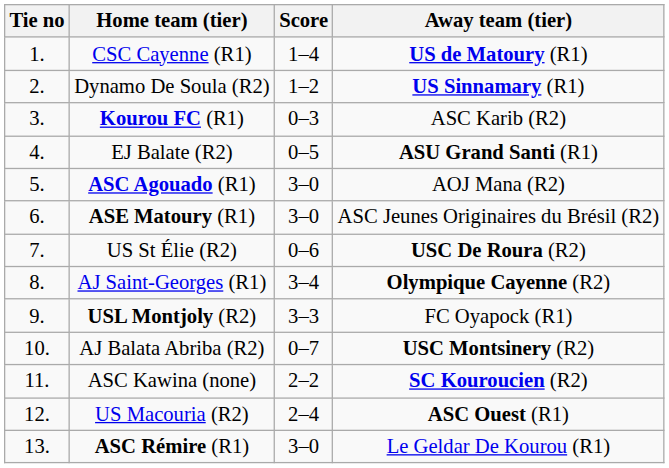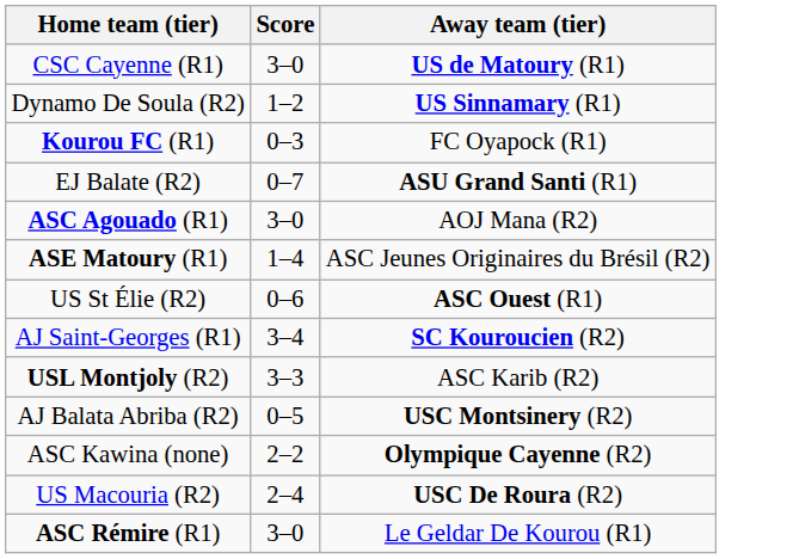- column: Tie no | 1. | 2. | 3. | 4. | 5. | 6. | 7. | 8. | 9. | 10. | 11. | 12. | 13.
CSC Cayenne (R1) | Score: 1–4 -> 3–0
Kourou FC (R1) | Away team (tier): ASC Karib (R2) -> FC Oyapock (R1)
EJ Balate (R2) | Score: 0–5 -> 0–7
ASE Matoury (R1) | Score: 3–0 -> 1–4
US St Élie (R2) | Away team (tier): USC De Roura (R2) -> ASC Ouest (R1)
AJ Saint-Georges (R1) | Away team (tier): Olympique Cayenne (R2) -> SC Kouroucien (R2)
USL Montjoly (R2) | Away team (tier): FC Oyapock (R1) -> ASC Karib (R2)
AJ Balata Abriba (R2) | Score: 0–7 -> 0–5
ASC Kawina (none) | Away team (tier): SC Kouroucien (R2) -> Olympique Cayenne (R2)
US Macouria (R2) | Away team (tier): ASC Ouest (R1) -> USC De Roura (R2)
